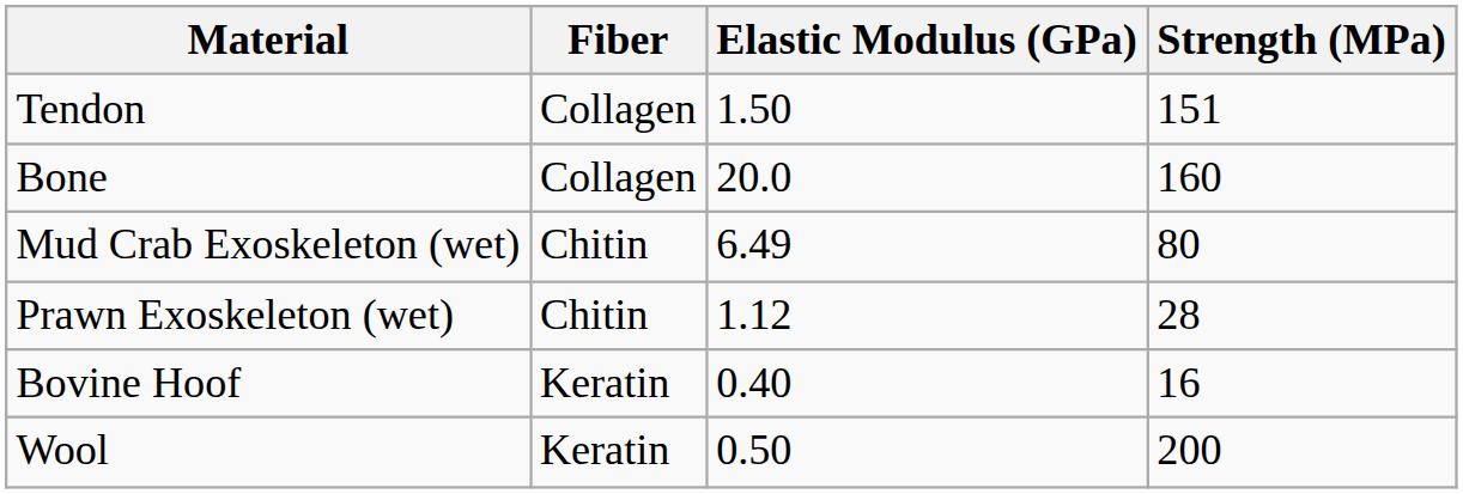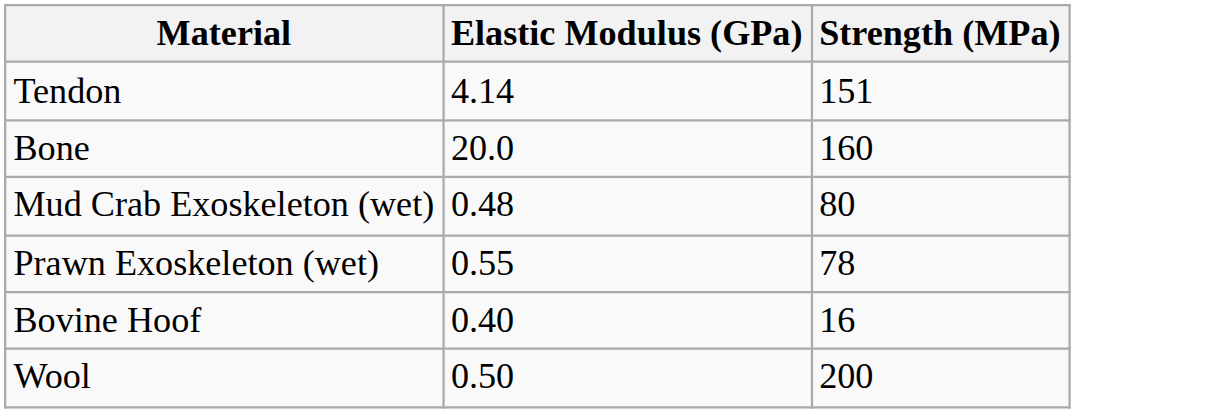- column: Fiber | Collagen | Collagen | Chitin | Chitin | Keratin | Keratin
Tendon | Elastic Modulus (GPa): 1.50 -> 4.14
Mud Crab Exoskeleton (wet) | Elastic Modulus (GPa): 6.49 -> 0.48
Prawn Exoskeleton (wet) | Elastic Modulus (GPa): 1.12 -> 0.55
Prawn Exoskeleton (wet) | Strength (MPa): 28 -> 78
